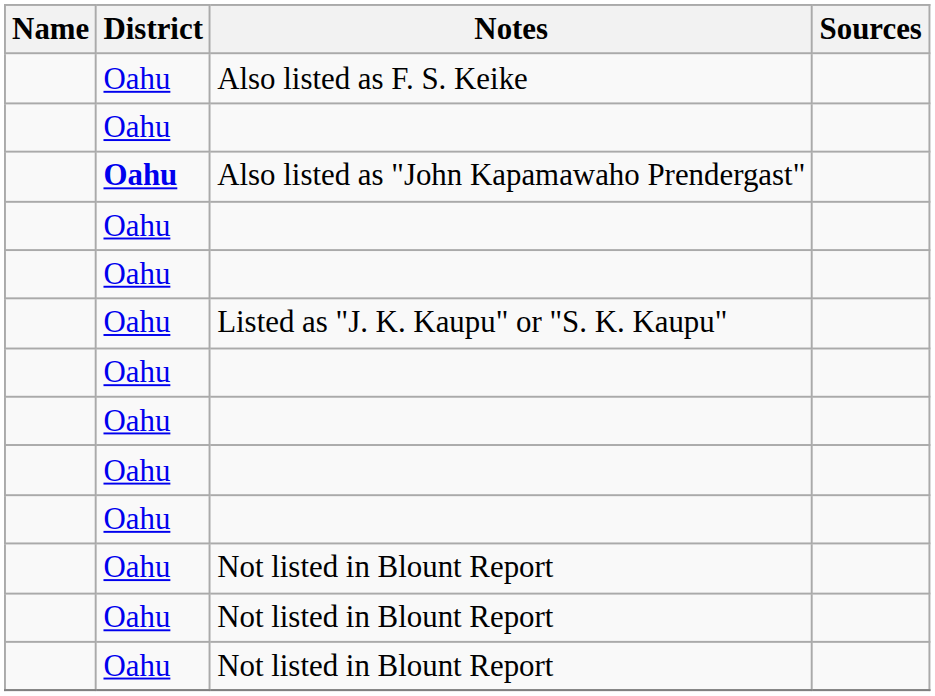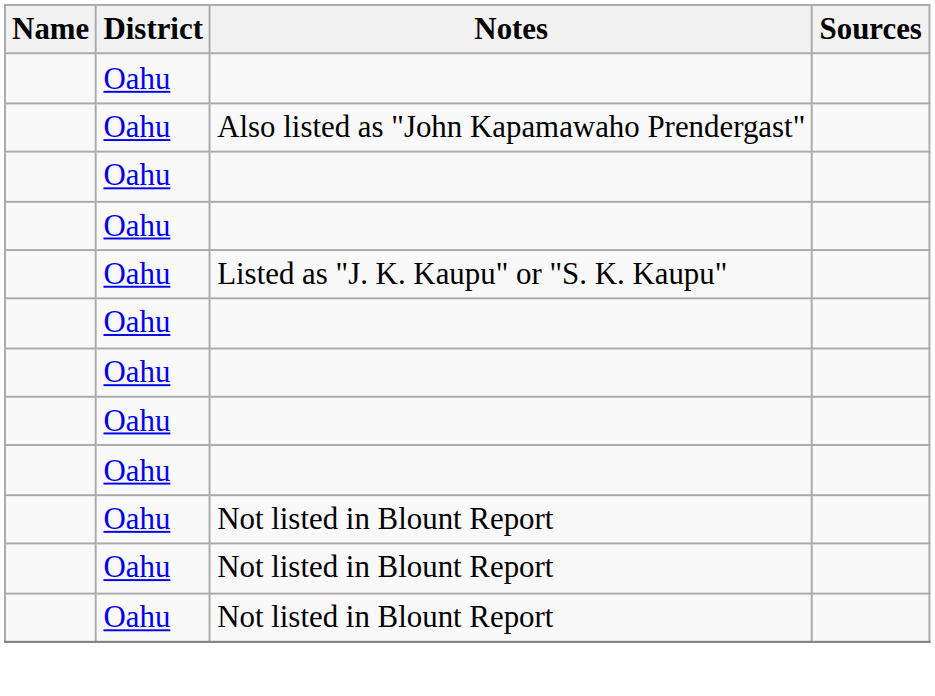- row: Oahu | Also listed as F. S. Keike
Also listed as "John Kapamawaho Prendergast" | District: bold -> normal
